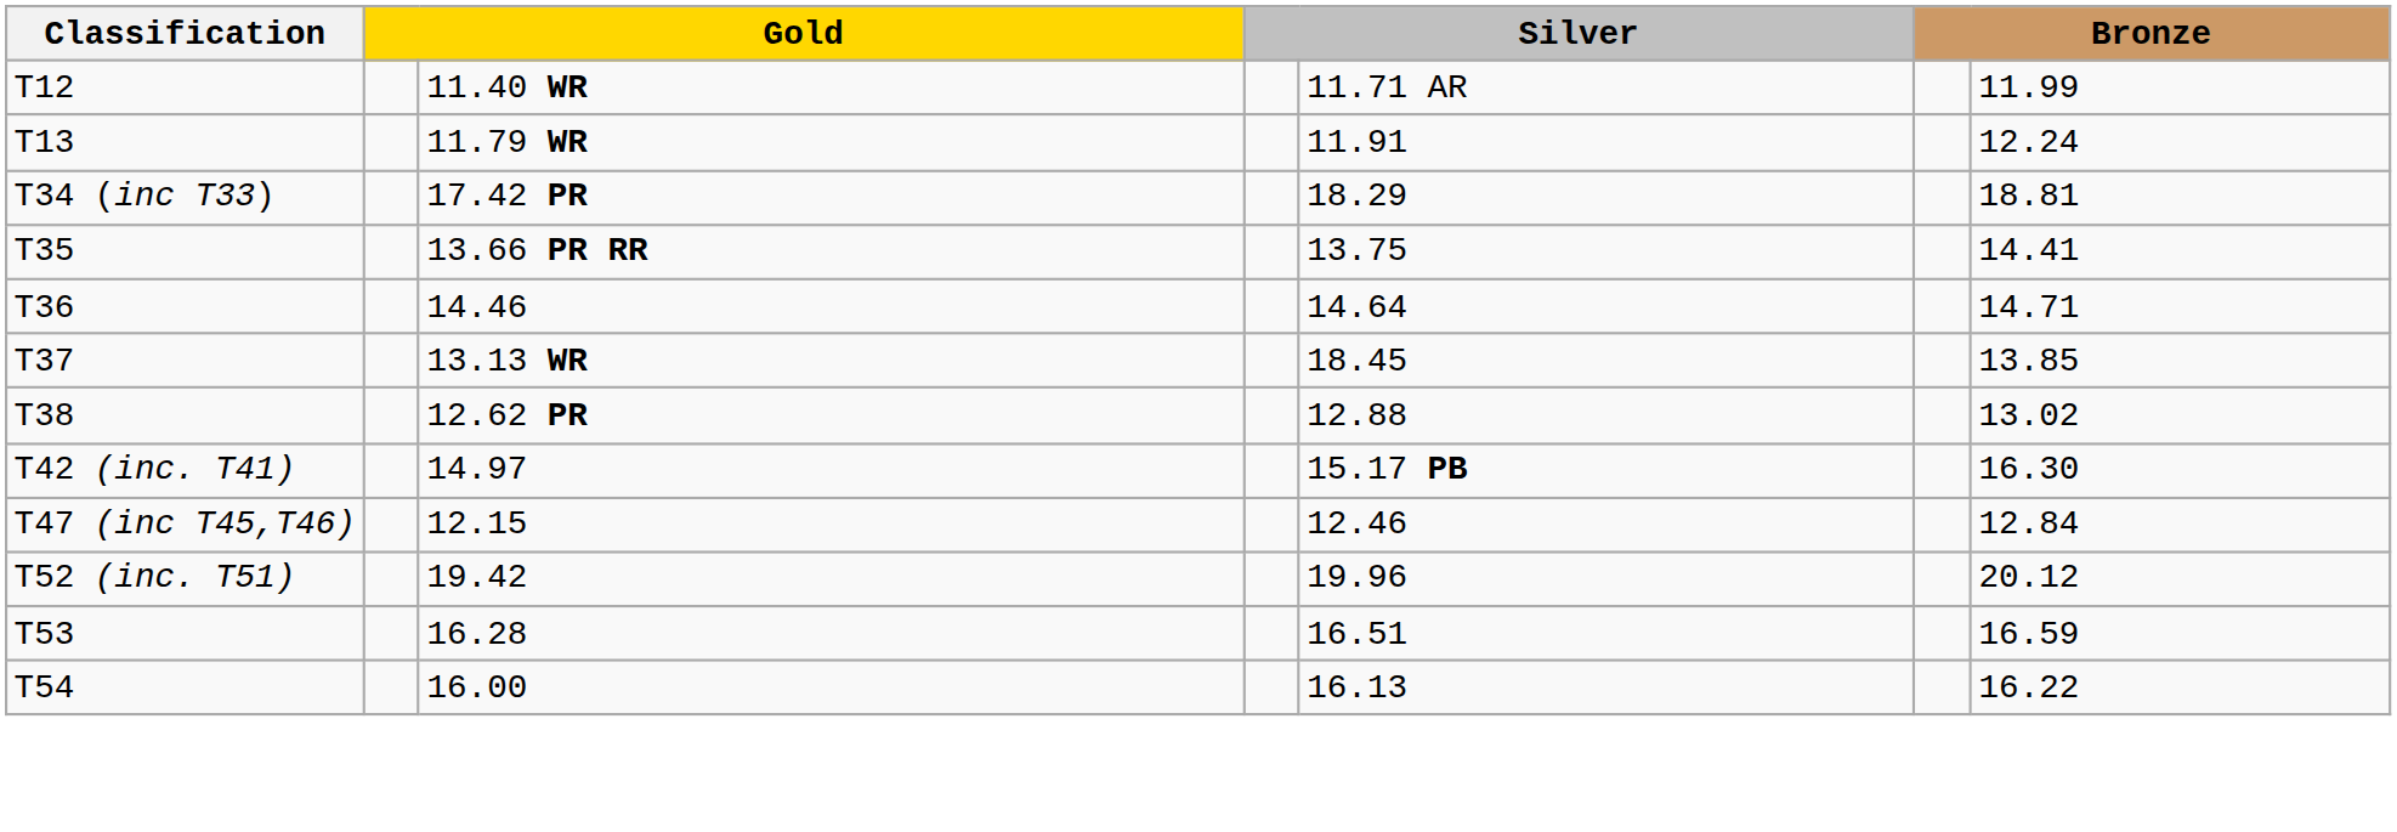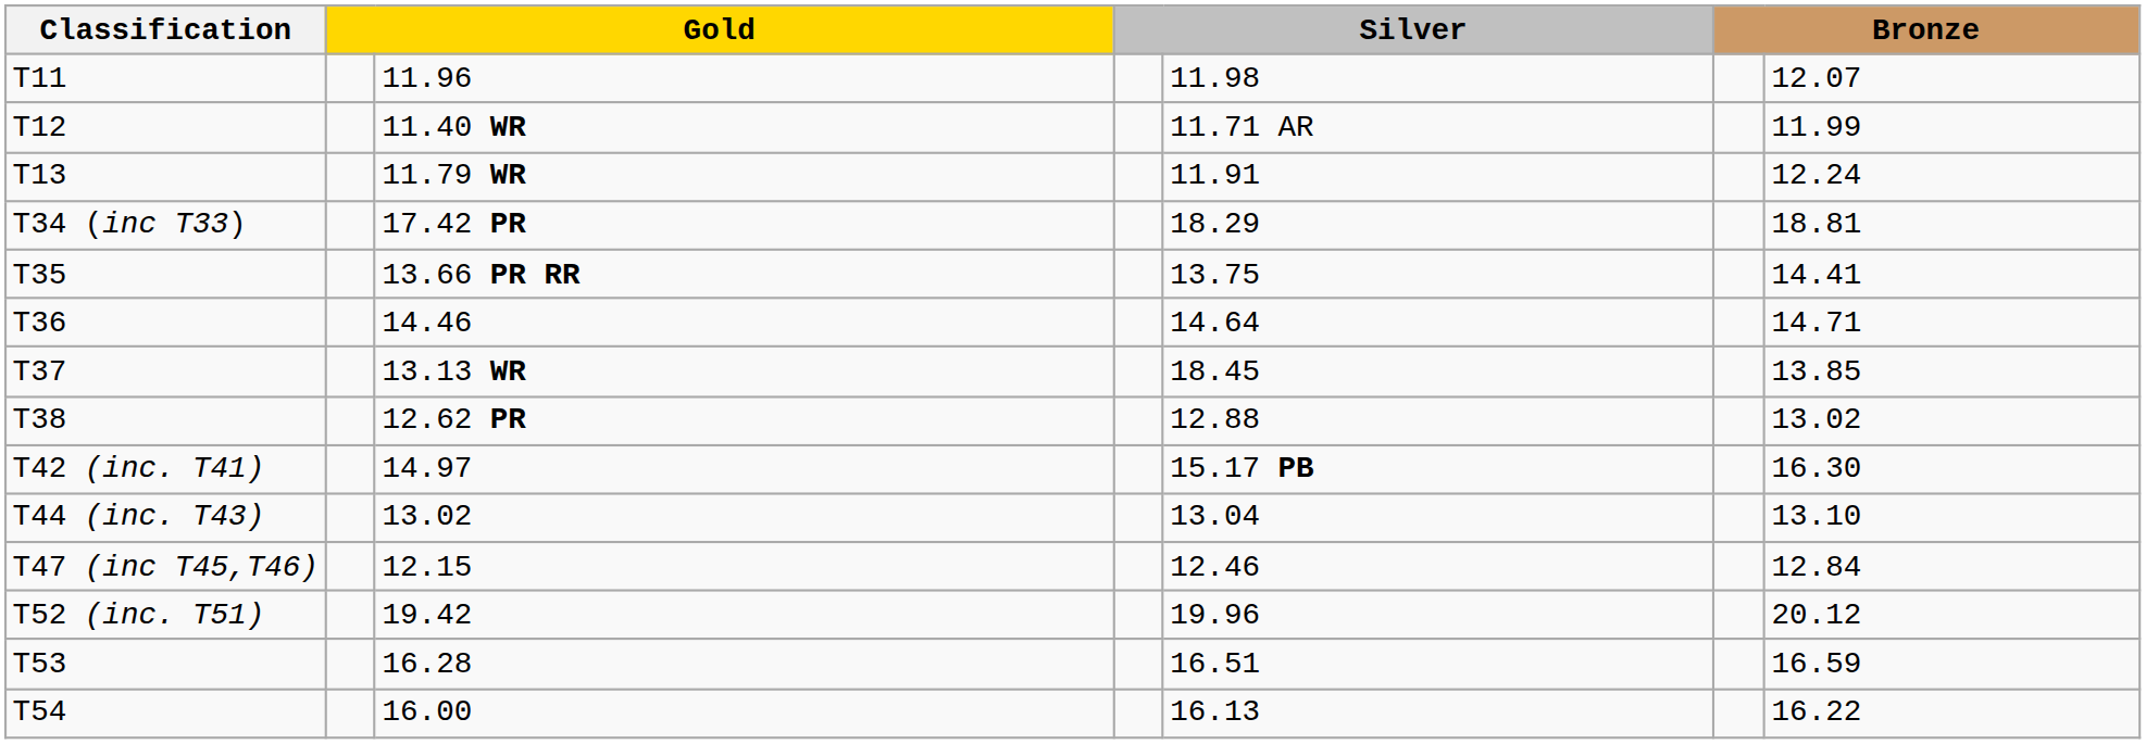+ row: T11 | 11.96 | 11.98 | 12.07
+ row: T44 (inc. T43) | 13.02 | 13.04 | 13.10
